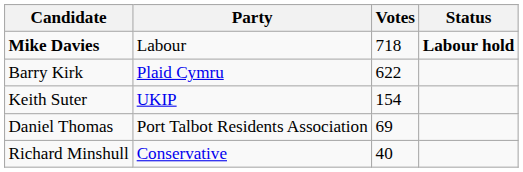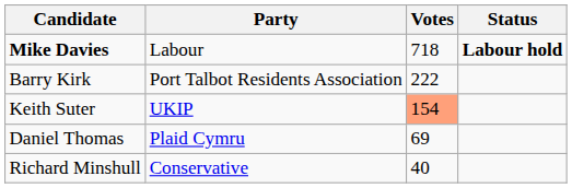Barry Kirk | Party: Plaid Cymru -> Port Talbot Residents Association
Barry Kirk | Votes: 622 -> 222
Keith Suter | Votes: no background -> lightsalmon background
Daniel Thomas | Party: Port Talbot Residents Association -> Plaid Cymru
